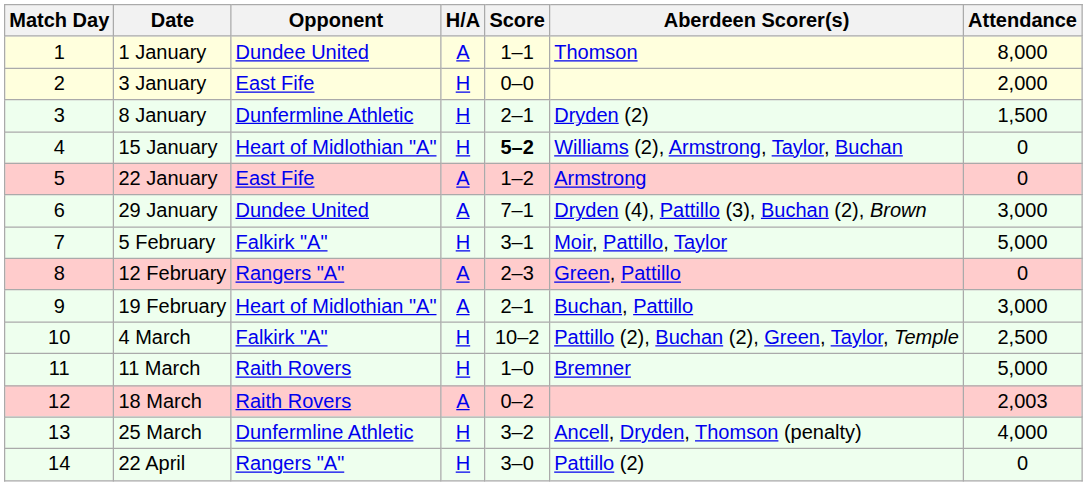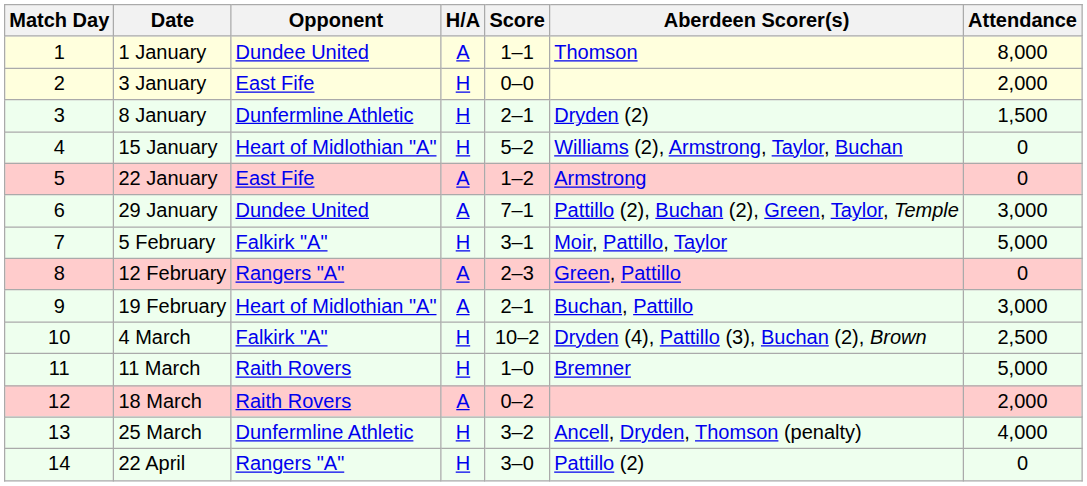15 January | Score: bold -> normal
29 January | Aberdeen Scorer(s): Dryden (4), Pattillo (3), Buchan (2), Brown -> Pattillo (2), Buchan (2), Green, Taylor, Temple
4 March | Aberdeen Scorer(s): Pattillo (2), Buchan (2), Green, Taylor, Temple -> Dryden (4), Pattillo (3), Buchan (2), Brown
18 March | Attendance: 2,003 -> 2,000
